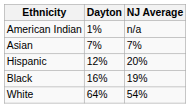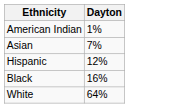- column: NJ Average | n/a | 7% | 20% | 19% | 54%
